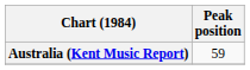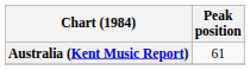Australia (Kent Music Report) | Peak position: 59 -> 61
